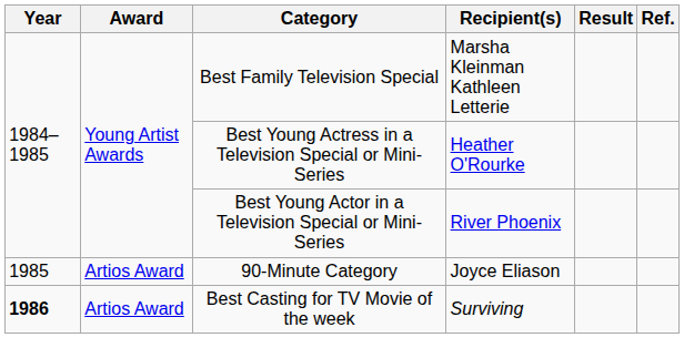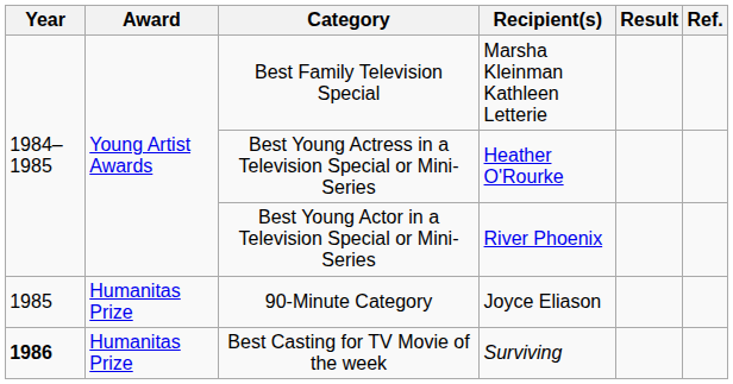90-Minute Category | Award: Artios Award -> Humanitas Prize
Best Casting for TV Movie of the week | Award: Artios Award -> Humanitas Prize
